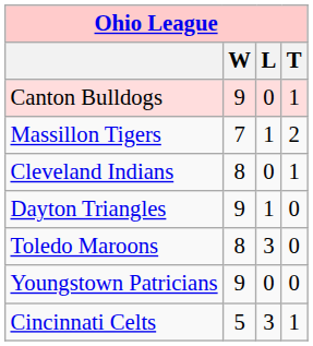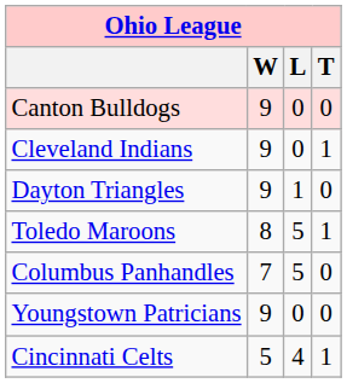Canton Bulldogs | T: 1 -> 0
- row: Massillon Tigers | 7 | 1 | 2
Cleveland Indians | W: 8 -> 9
Toledo Maroons | L: 3 -> 5
Toledo Maroons | T: 0 -> 1
+ row: Columbus Panhandles | 7 | 5 | 0
Cincinnati Celts | L: 3 -> 4
